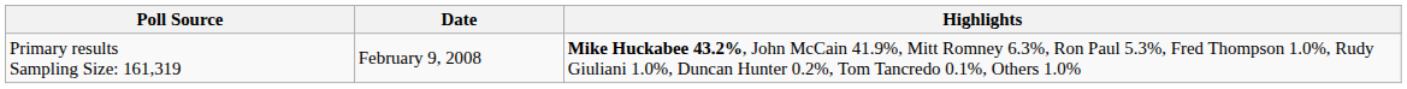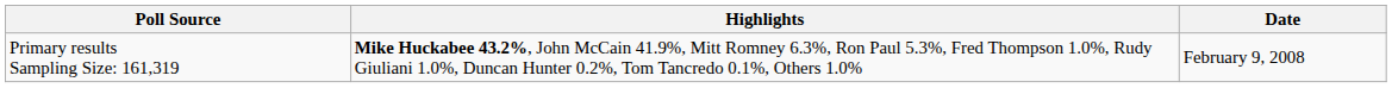columns swapped: Date <-> Highlights
